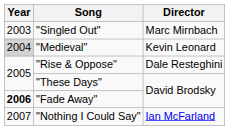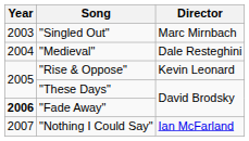"Medieval" | Year: lightgrey background -> no background
"Medieval" | Director: Kevin Leonard -> Dale Resteghini
"Rise & Oppose" | Director: Dale Resteghini -> Kevin Leonard
